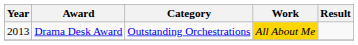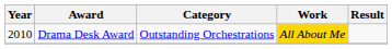Drama Desk Award | Year: 2013 -> 2010
